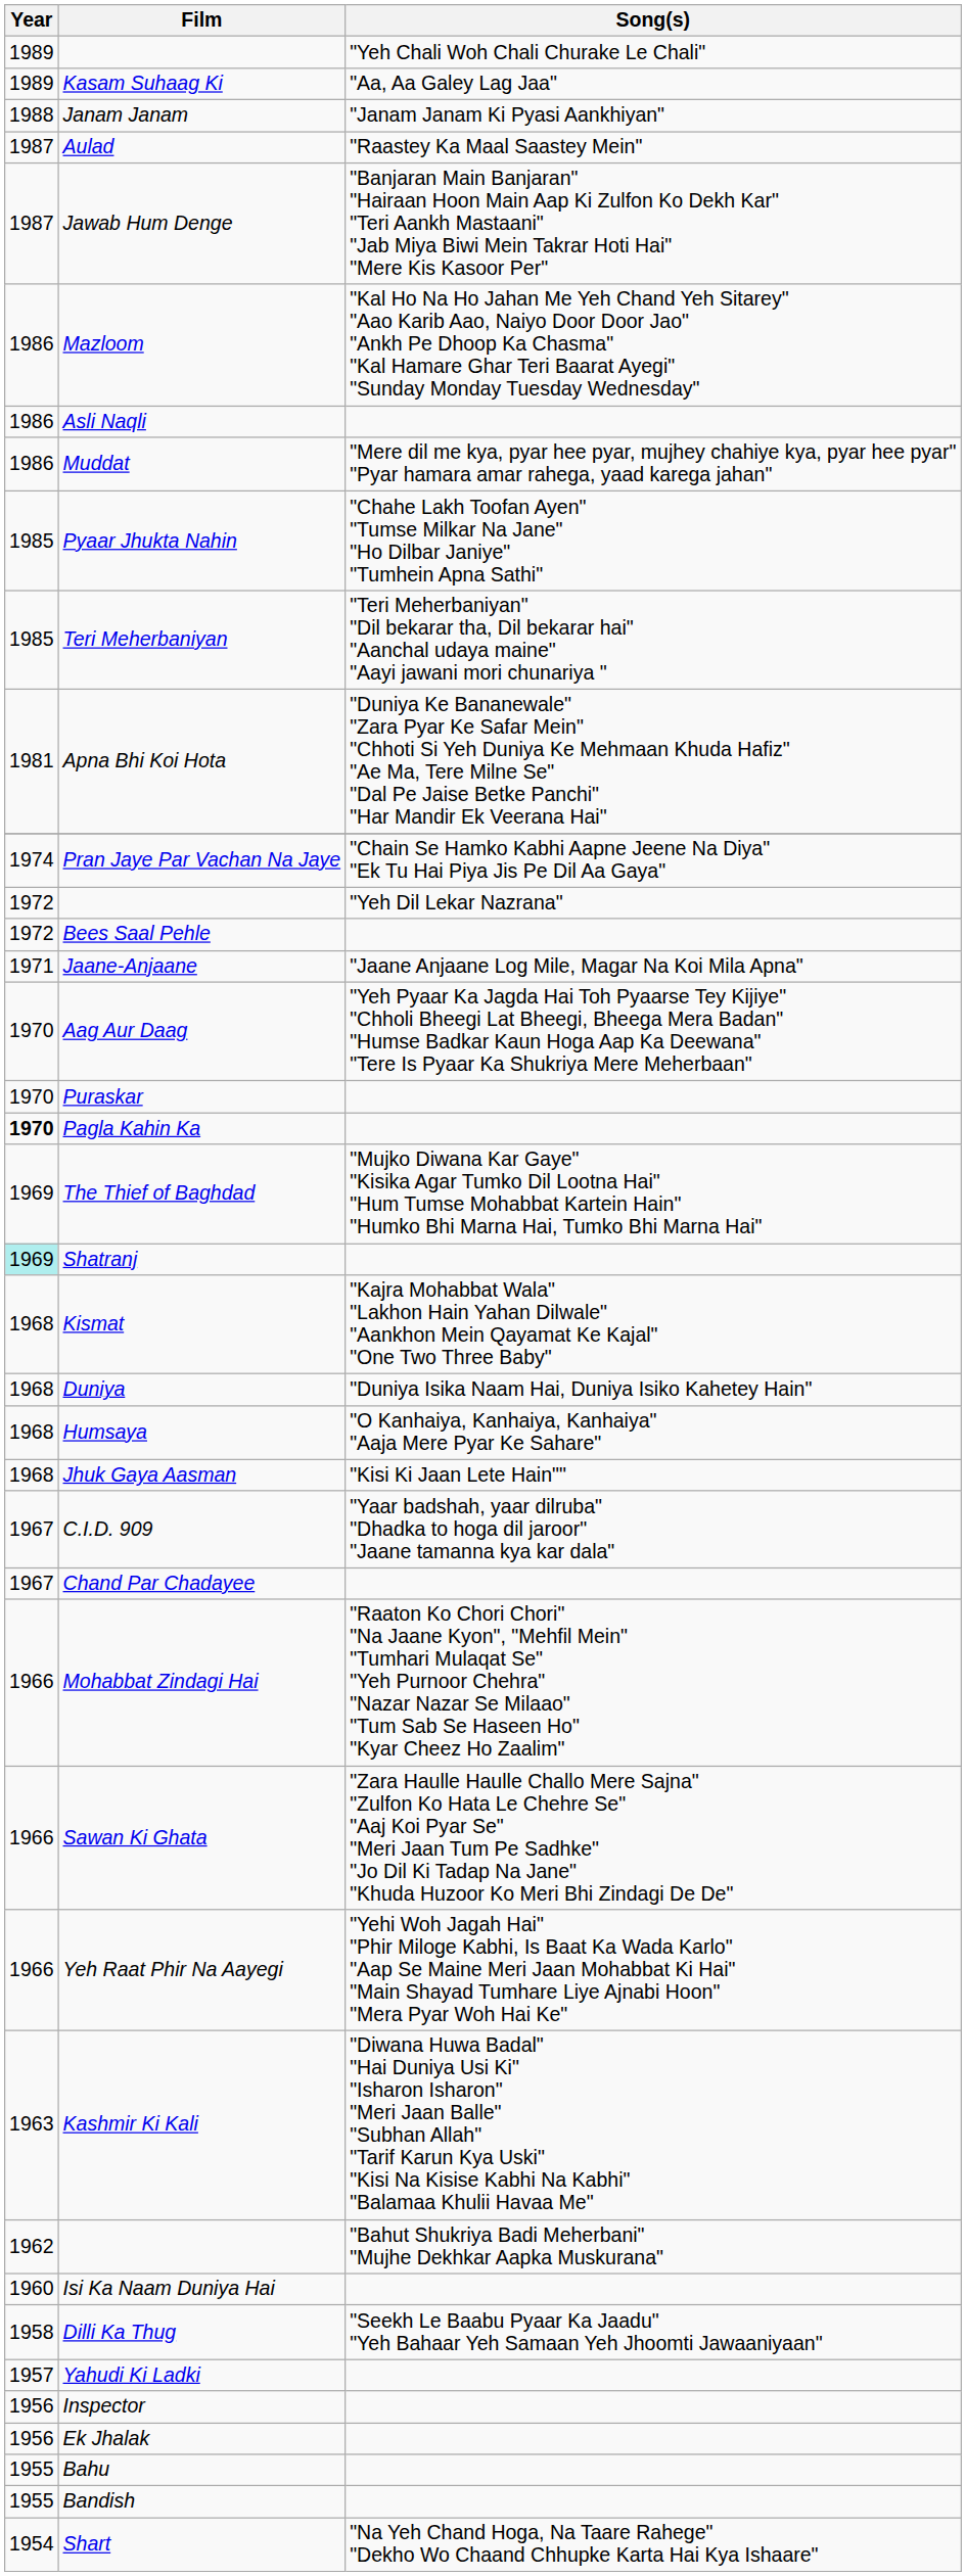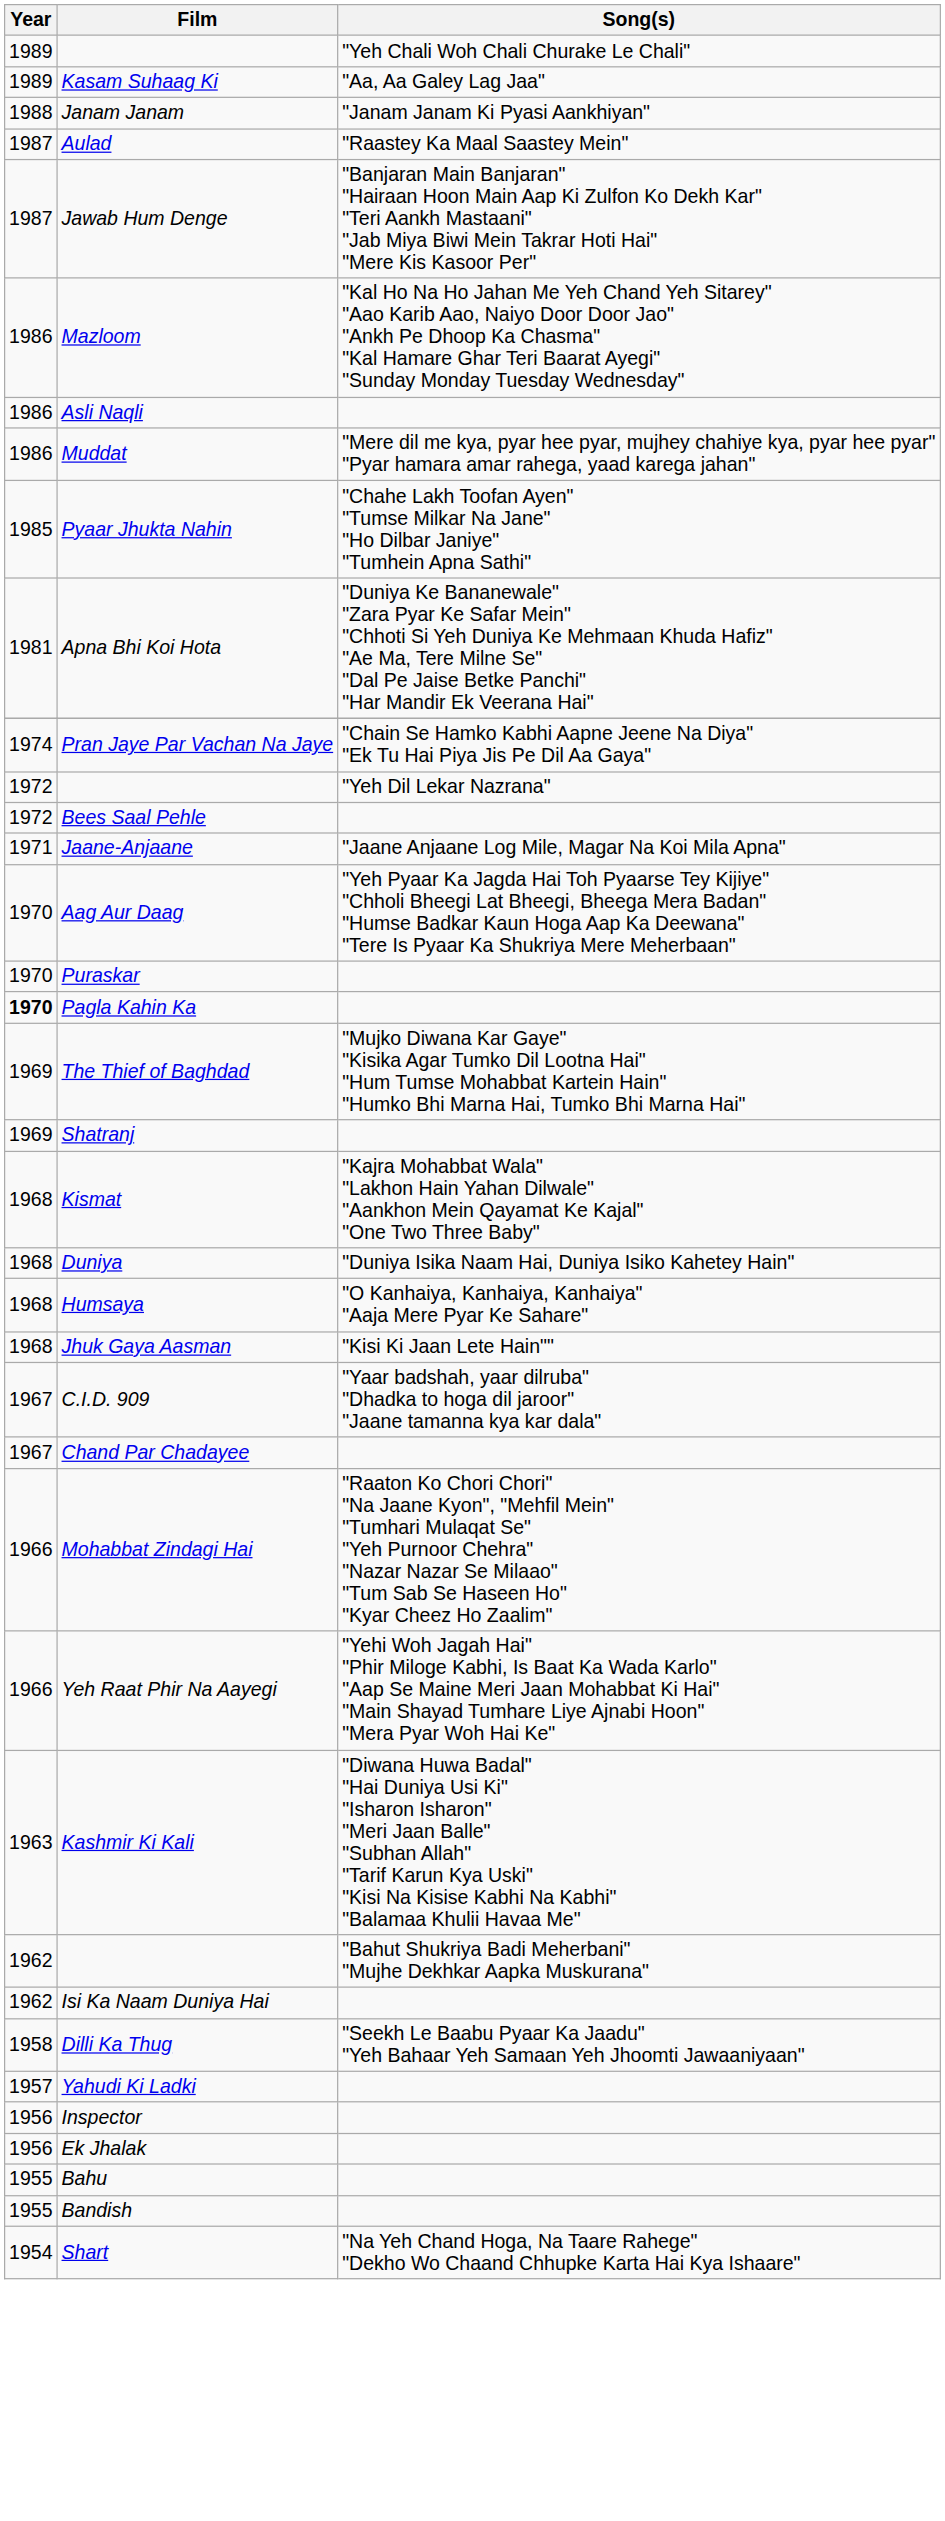- row: 1985 | Teri Meherbaniyan | "Teri Meherbaniyan" "Dil bekarar tha, Dil bekarar hai" "Aanchal udaya maine" "Aayi jawani mori chunariya "
Shatranj | Year: paleturquoise background -> no background
- row: 1966 | Sawan Ki Ghata | "Zara Haulle Haulle Challo Mere Sajna" "Zulfon Ko Hata Le Chehre Se" "Aaj Koi Pyar Se" "Meri Jaan Tum Pe Sadhke" "Jo Dil Ki Tadap Na Jane" "Khuda Huzoor Ko Meri Bhi Zindagi De De"
Isi Ka Naam Duniya Hai | Year: 1960 -> 1962
